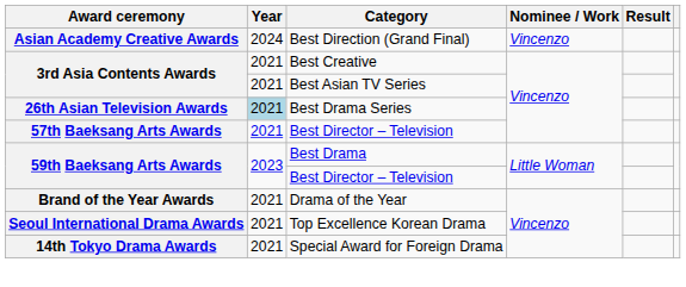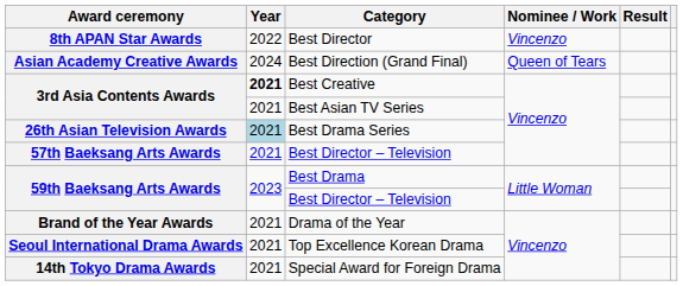+ row: 8th APAN Star Awards | 2022 | Best Director | Vincenzo
Best Direction (Grand Final) | Nominee / Work: Vincenzo -> Queen of Tears
Best Creative | Year: normal -> bold
